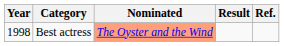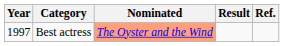Best actress | Year: 1998 -> 1997
